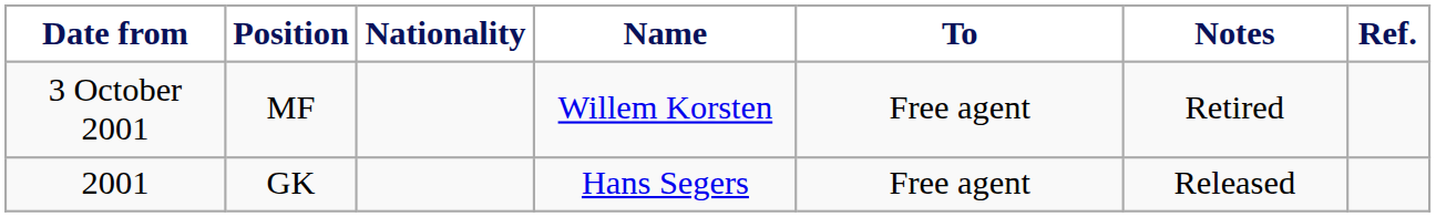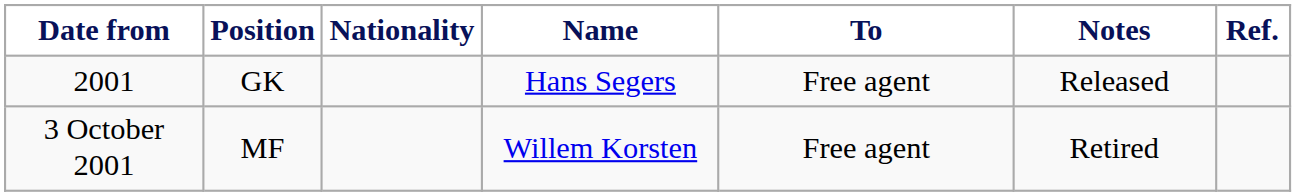rows swapped: 3 October 2001 <-> 2001
